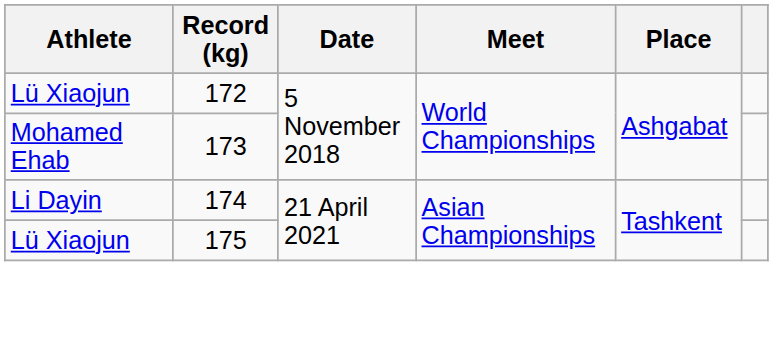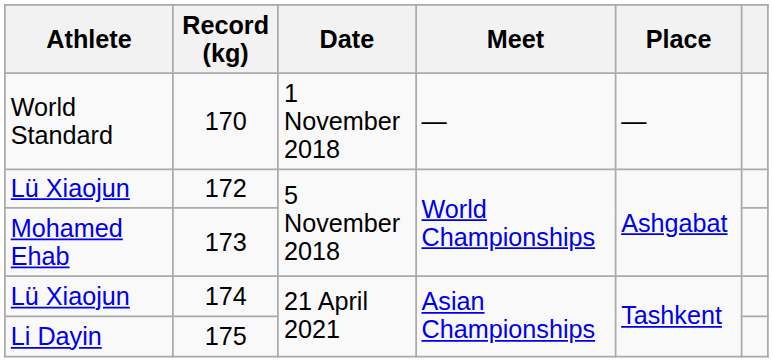+ row: World Standard | 170 | 1 November 2018 | — | —
174 | Athlete: Li Dayin -> Lü Xiaojun
175 | Athlete: Lü Xiaojun -> Li Dayin
